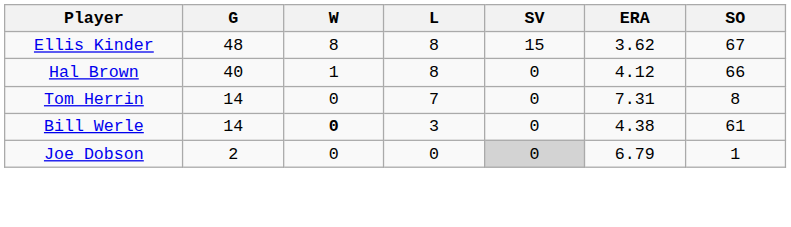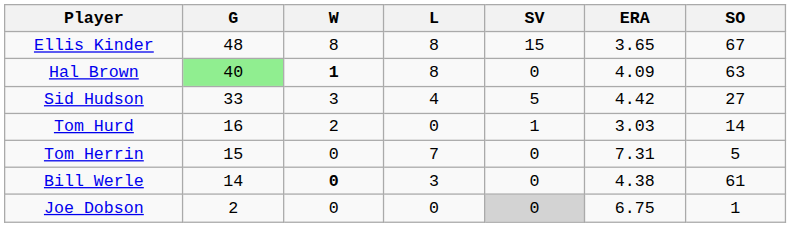Ellis Kinder | ERA: 3.62 -> 3.65
Hal Brown | G: no background -> lightgreen background
Hal Brown | W: normal -> bold
Hal Brown | ERA: 4.12 -> 4.09
Hal Brown | SO: 66 -> 63
+ row: Sid Hudson | 33 | 3 | 4 | 5 | 4.42 | 27
+ row: Tom Hurd | 16 | 2 | 0 | 1 | 3.03 | 14
Tom Herrin | G: 14 -> 15
Tom Herrin | SO: 8 -> 5
Joe Dobson | ERA: 6.79 -> 6.75
